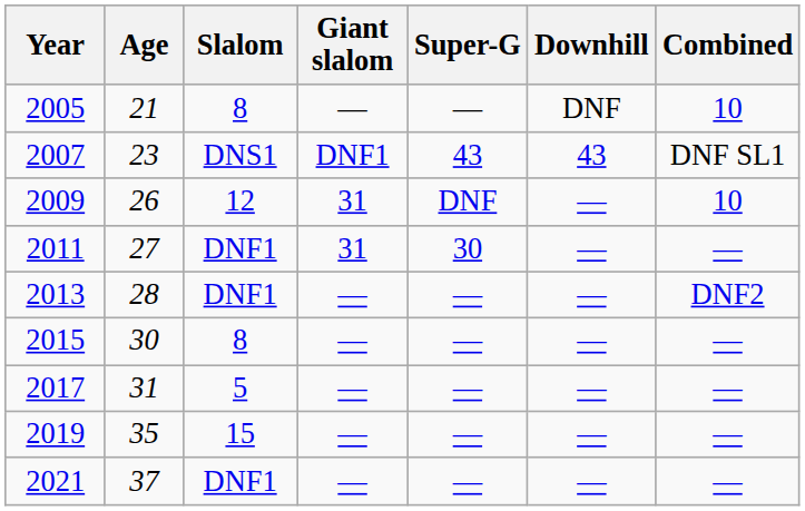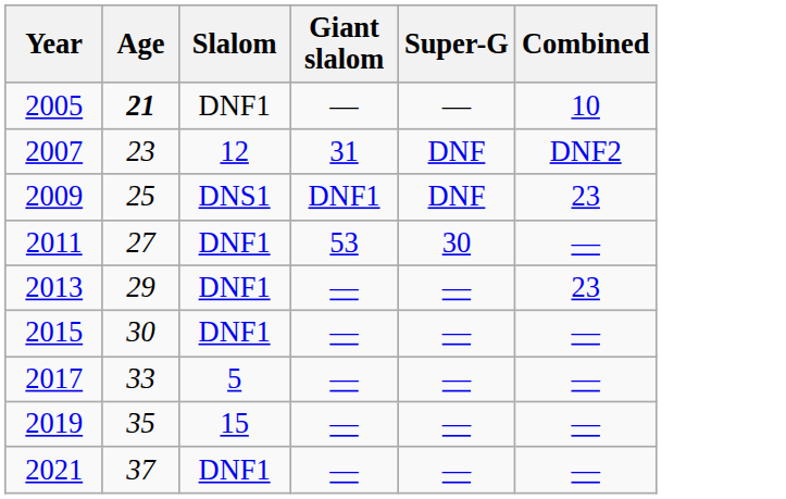- column: Downhill | DNF | 43 | — | — | — | — | — | — | —
2005 | Age: normal -> bold
2005 | Slalom: 8 -> DNF1
2007 | Slalom: DNS1 -> 12
2007 | Giant slalom: DNF1 -> 31
2007 | Super-G: 43 -> DNF
2007 | Combined: DNF SL1 -> DNF2
2009 | Age: 26 -> 25
2009 | Slalom: 12 -> DNS1
2009 | Giant slalom: 31 -> DNF1
2009 | Combined: 10 -> 23
2011 | Giant slalom: 31 -> 53
2013 | Age: 28 -> 29
2013 | Combined: DNF2 -> 23
2015 | Slalom: 8 -> DNF1
2017 | Age: 31 -> 33
